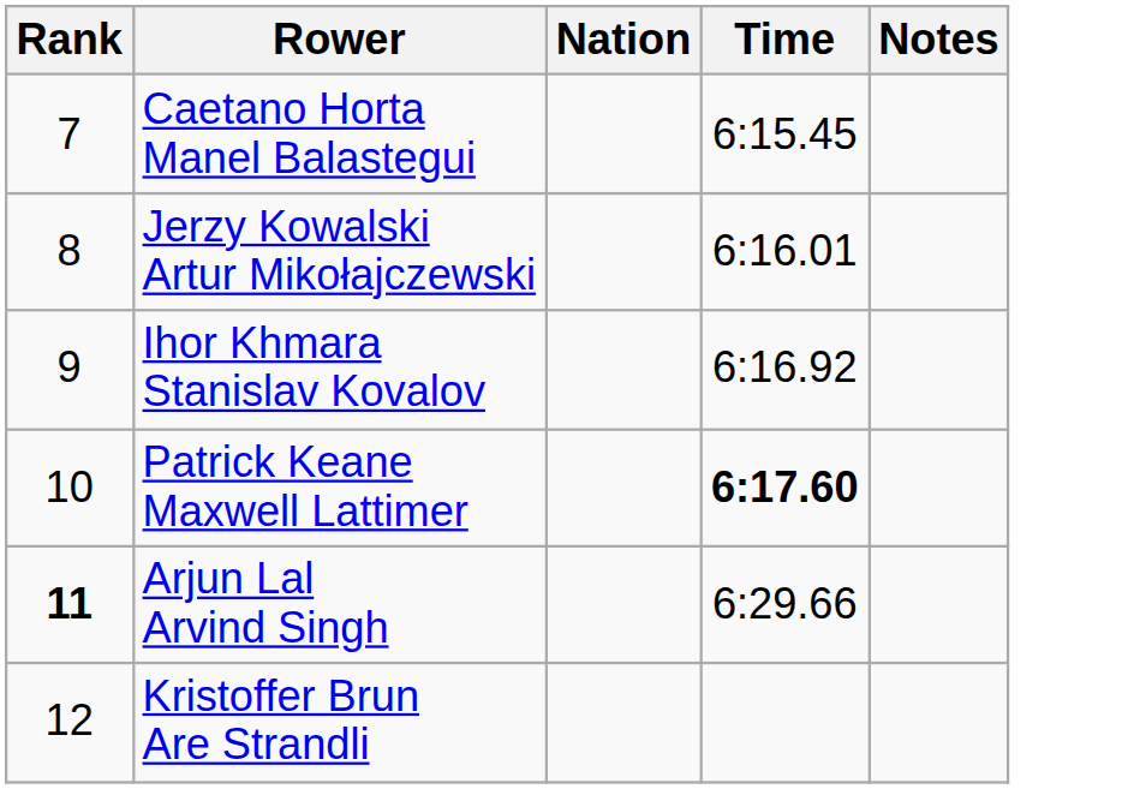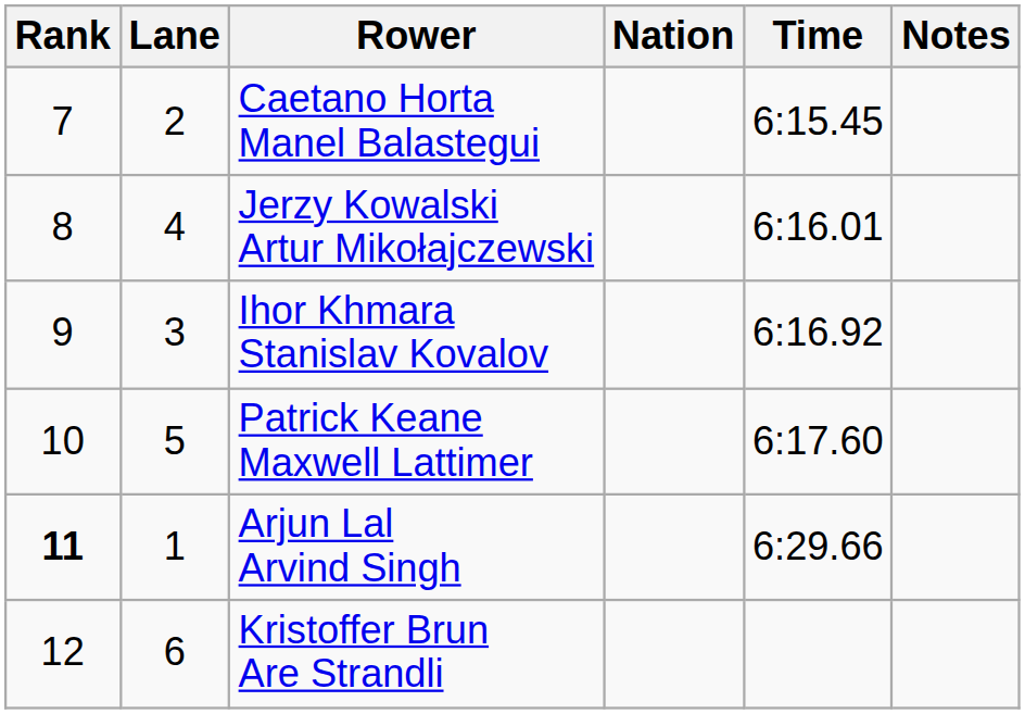+ column: Lane | 2 | 4 | 3 | 5 | 1 | 6
Patrick Keane Maxwell Lattimer | Time: bold -> normal
